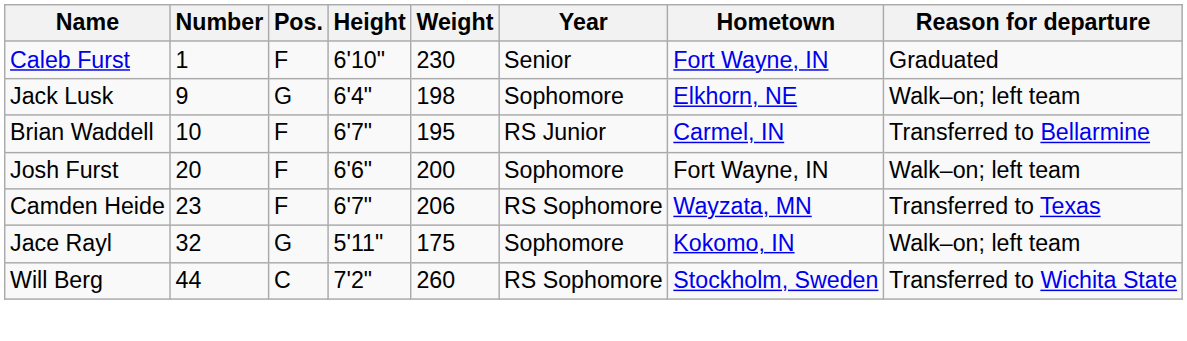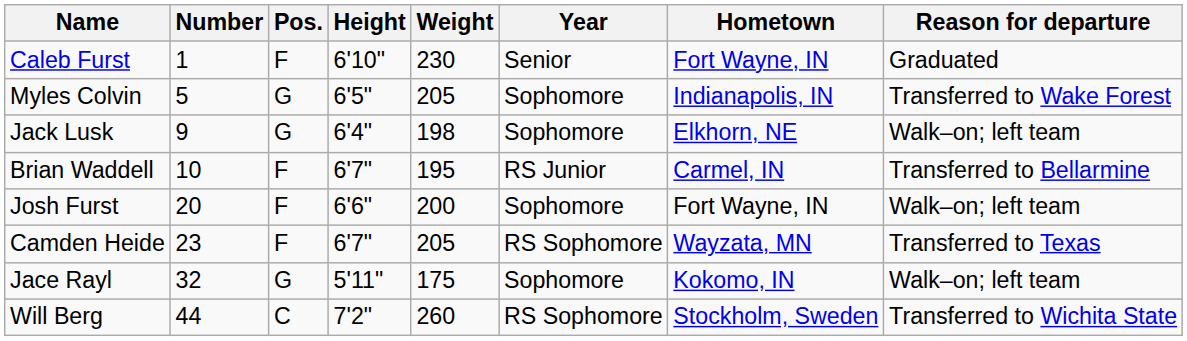+ row: Myles Colvin | 5 | G | 6'5" | 205 | Sophomore | Indianapolis, IN | Transferred to Wake Forest
Camden Heide | Weight: 206 -> 205
